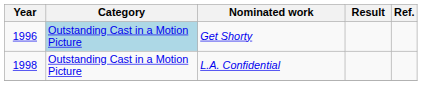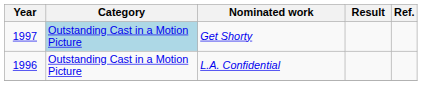Get Shorty | Year: 1996 -> 1997
L.A. Confidential | Year: 1998 -> 1996
